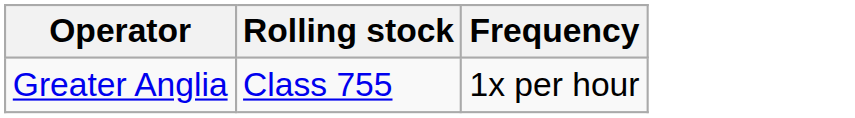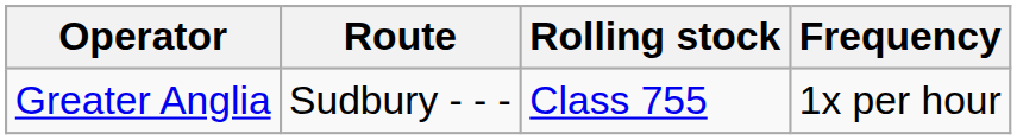+ column: Route | Sudbury - - -
